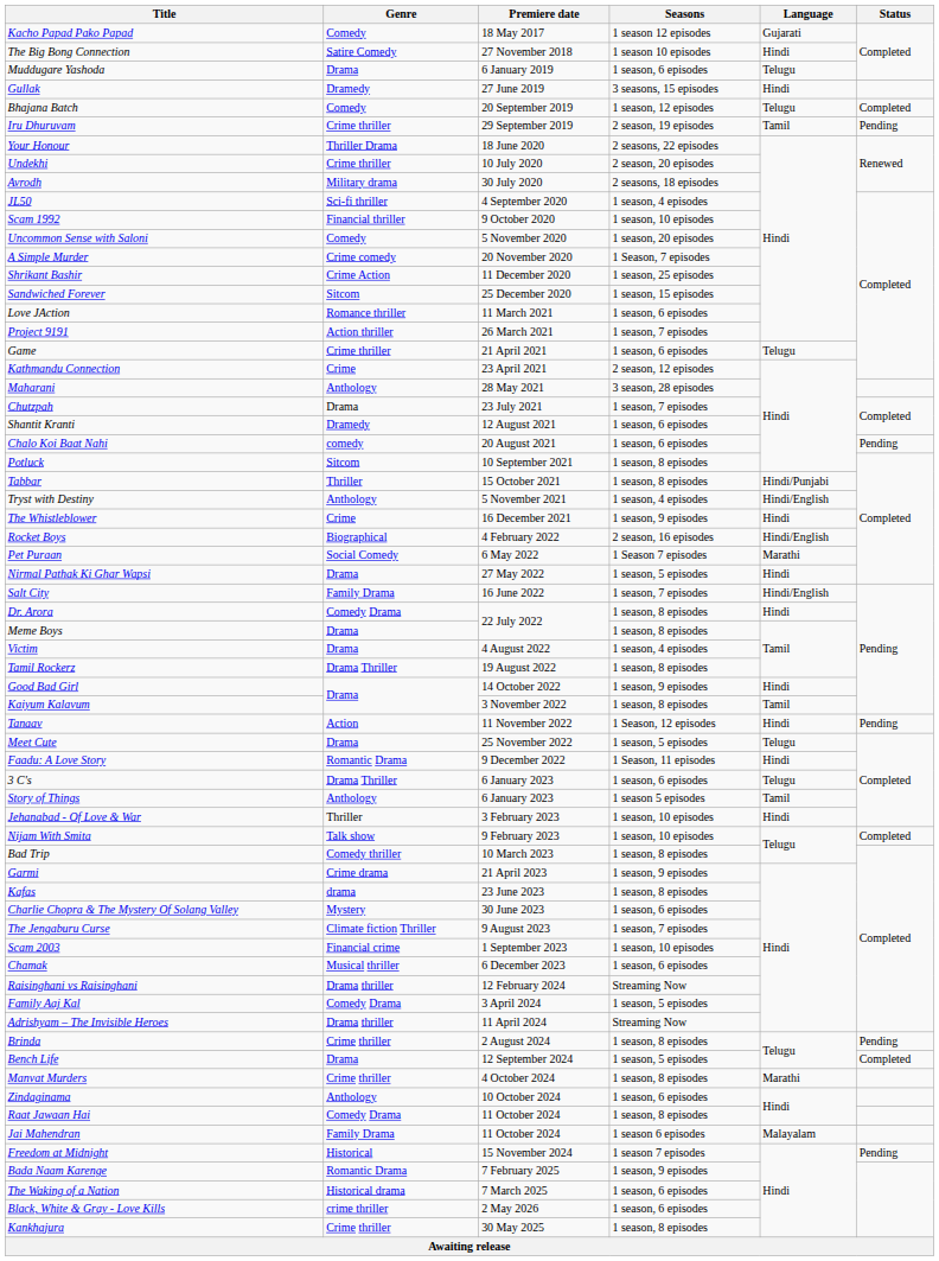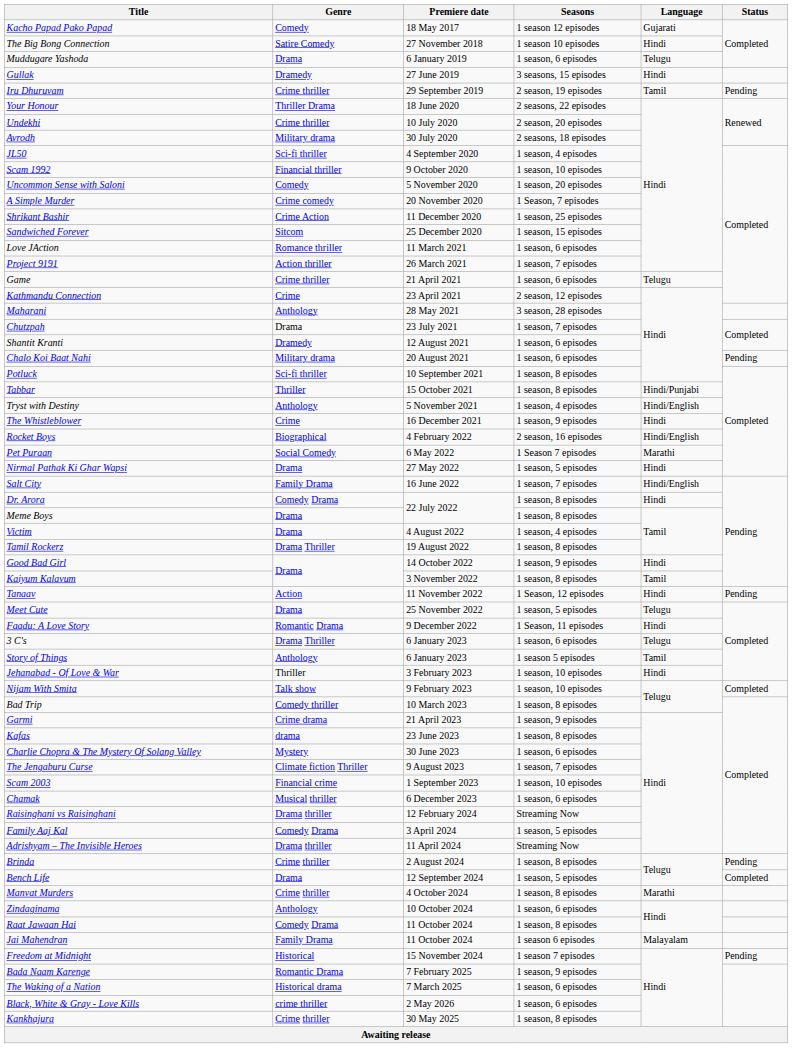- row: Bhajana Batch | Comedy | 20 September 2019 | 1 season, 12 episodes | Telugu | Completed
Chalo Koi Baat Nahi | Genre: comedy -> Military drama
Potluck | Genre: Sitcom -> Sci-fi thriller
